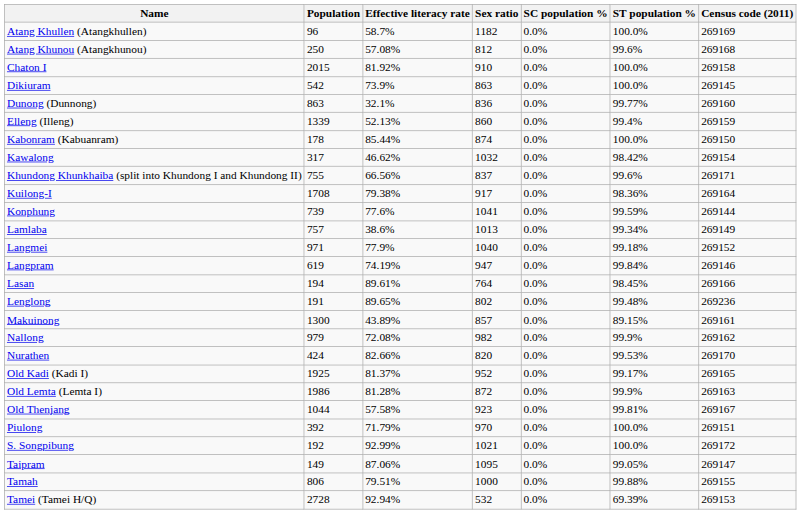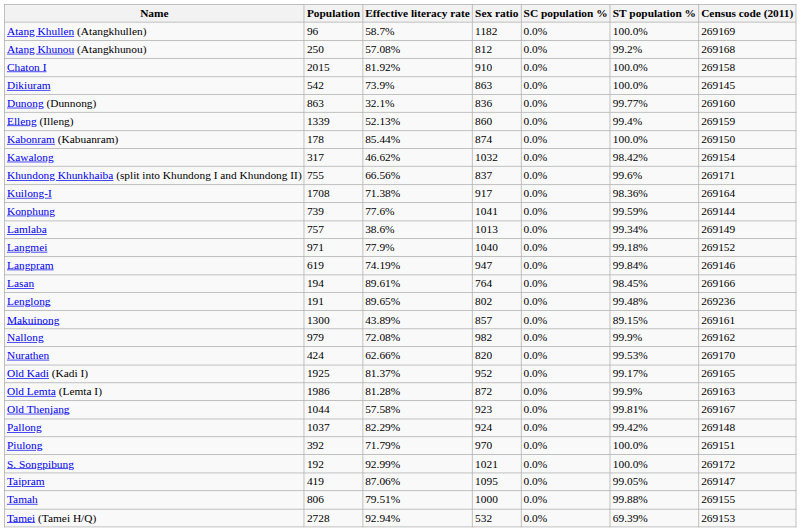Atang Khunou (Atangkhunou) | ST population %: 99.6% -> 99.2%
Kuilong-I | Effective literacy rate: 79.38% -> 71.38%
Nurathen | Effective literacy rate: 82.66% -> 62.66%
+ row: Pallong | 1037 | 82.29% | 924 | 0.0% | 99.42% | 269148
Taipram | Population: 149 -> 419
